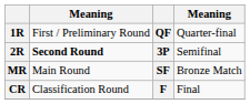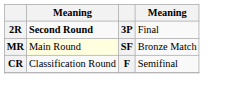- row: 1R | First / Preliminary Round | QF | Quarter-final
2R | column 4: Semifinal -> Final
MR | column 2: no background -> lightyellow background
CR | column 4: Final -> Semifinal
